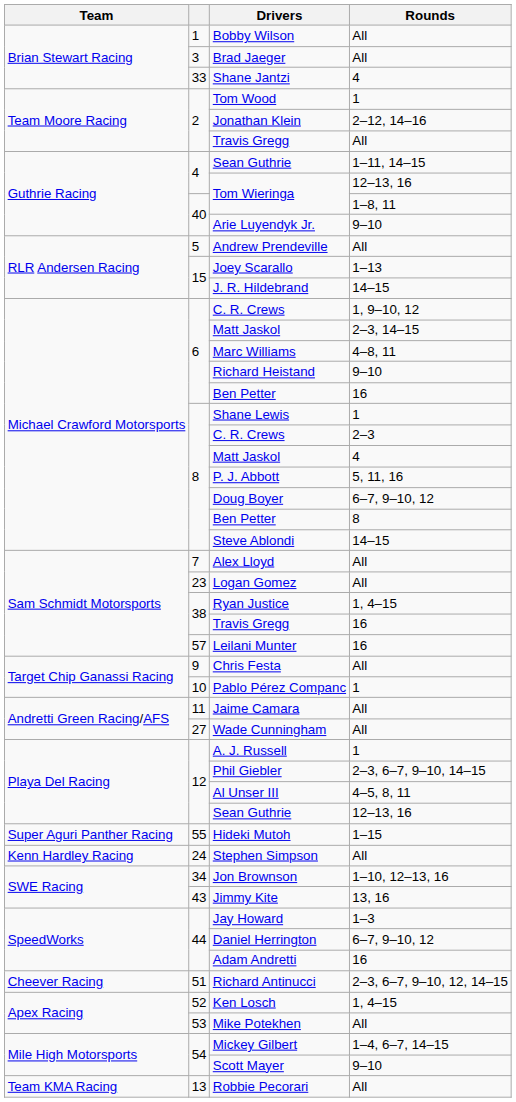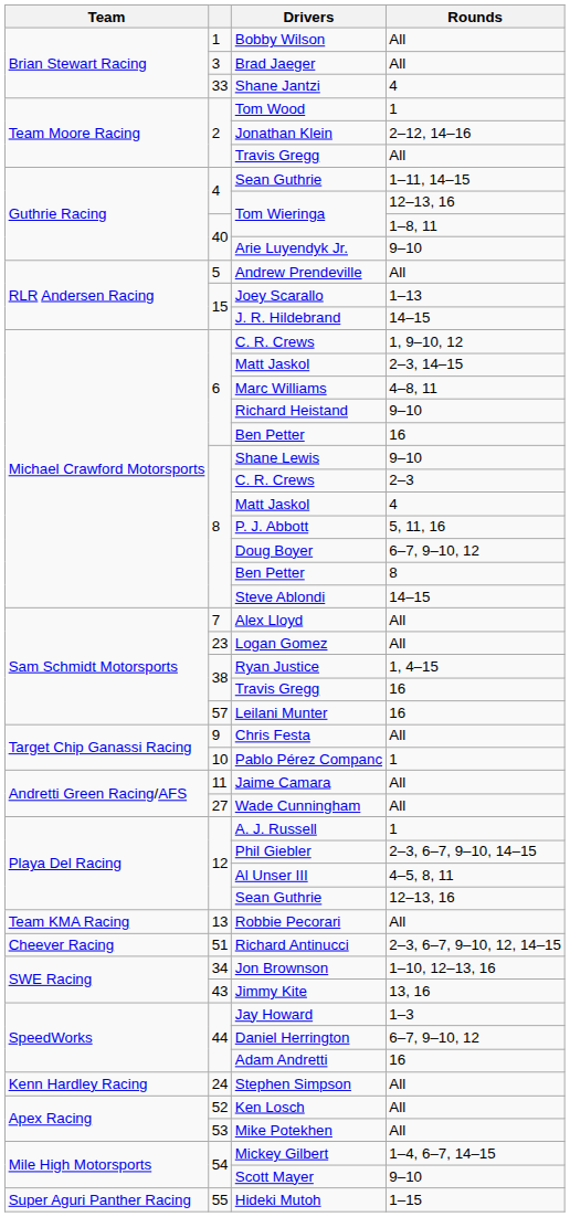Shane Lewis | Rounds: 1 -> 9–10
rows swapped: Robbie Pecorari <-> Hideki Mutoh
rows swapped: Stephen Simpson <-> Richard Antinucci
Ken Losch | Rounds: 1, 4–15 -> All
